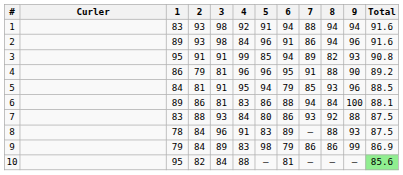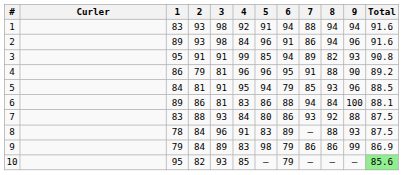10 | 3: 84 -> 93
10 | 4: 88 -> 85
10 | 6: 81 -> 79
